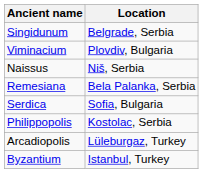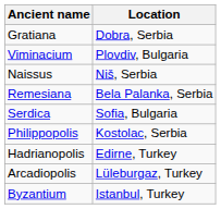- row: Singidunum | Belgrade, Serbia
+ row: Gratiana | Dobra, Serbia
+ row: Hadrianopolis | Edirne, Turkey
